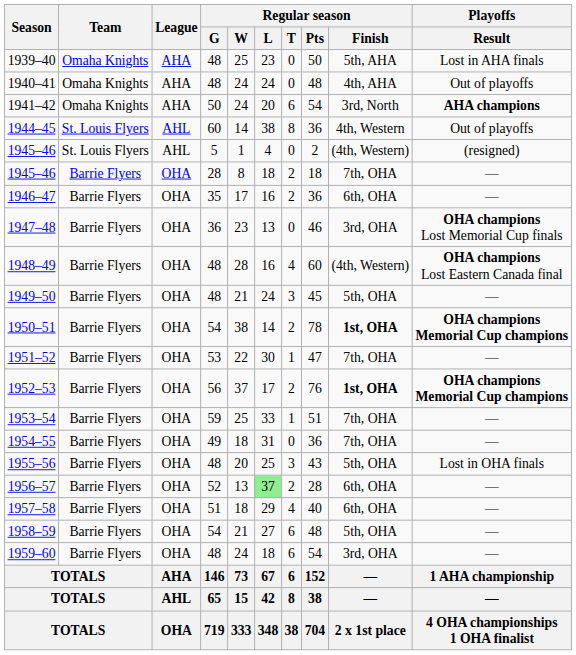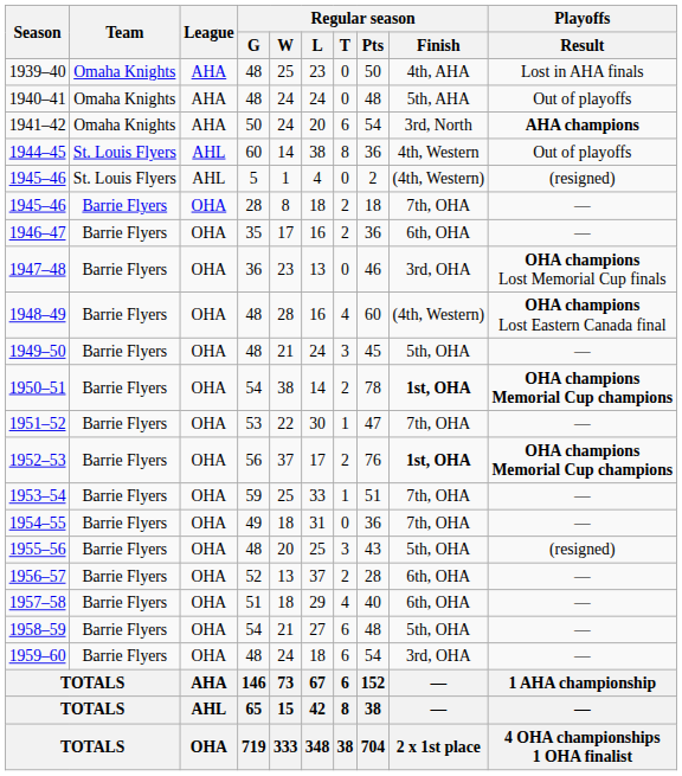1939–40 | Regular season / Finish: 5th, AHA -> 4th, AHA
1940–41 | Regular season / Finish: 4th, AHA -> 5th, AHA
1955–56 | Playoffs / Result: Lost in OHA finals -> (resigned)
1956–57 | Regular season / L: lightgreen background -> no background
